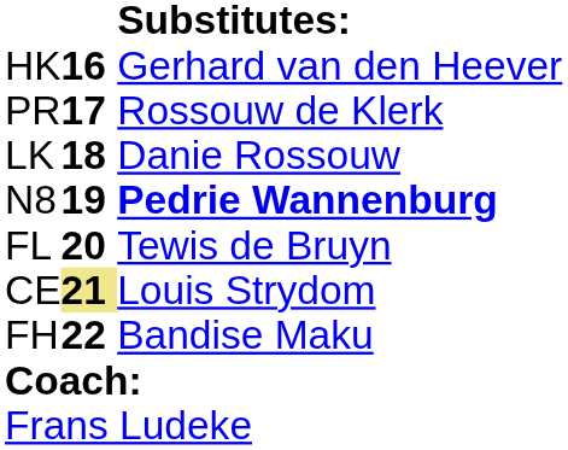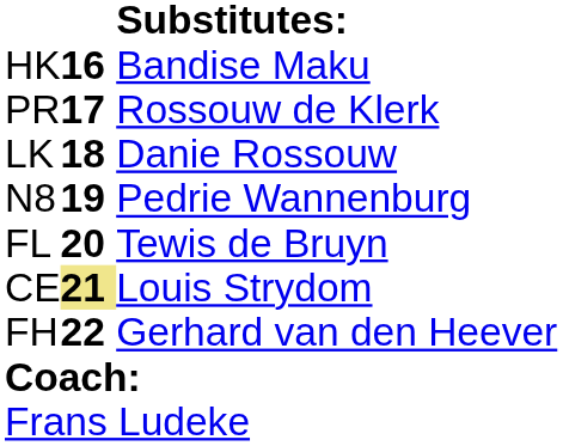HK | column 3: Gerhard van den Heever -> Bandise Maku
N8 | column 3: bold -> normal
FH | column 3: Bandise Maku -> Gerhard van den Heever
